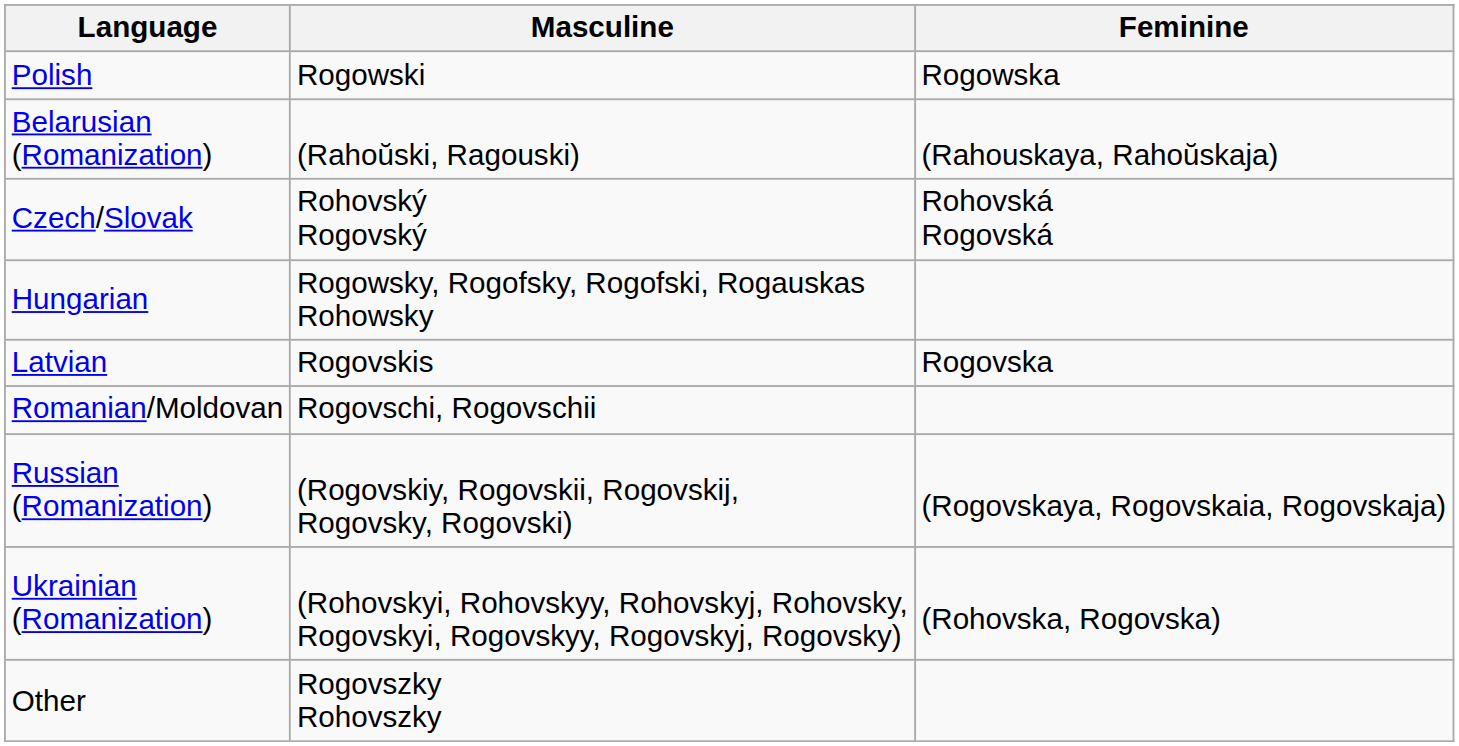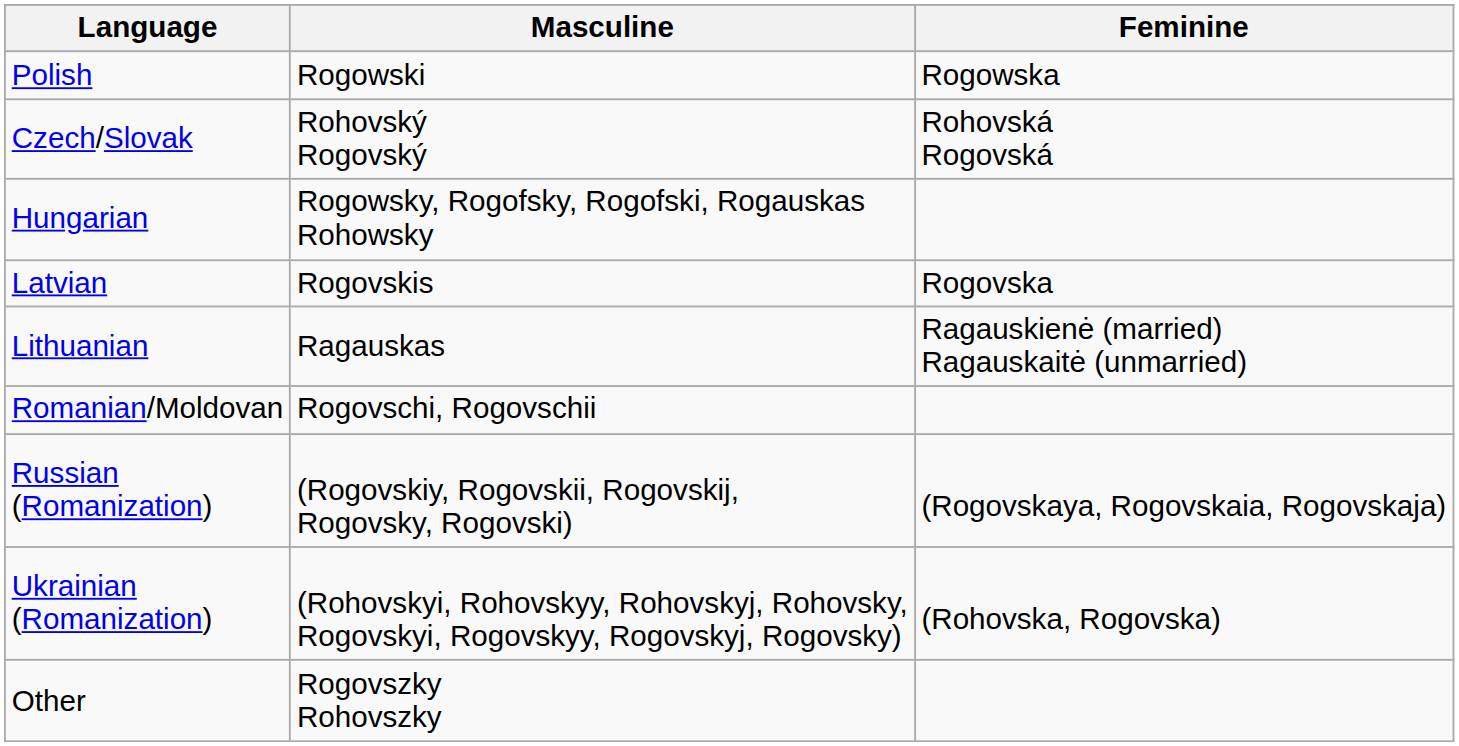- row: Belarusian (Romanization) | (Rahoŭski, Ragouski) | (Rahouskaya, Rahoŭskaja)
+ row: Lithuanian | Ragauskas | Ragauskienė (married) Ragauskaitė (unmarried)
